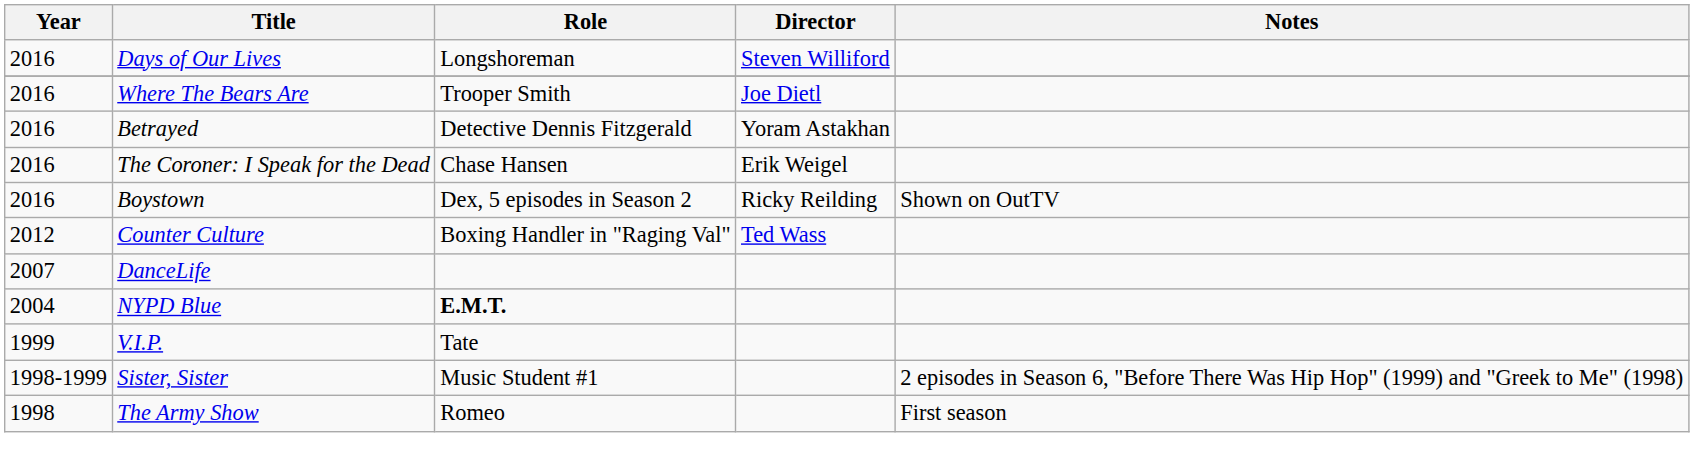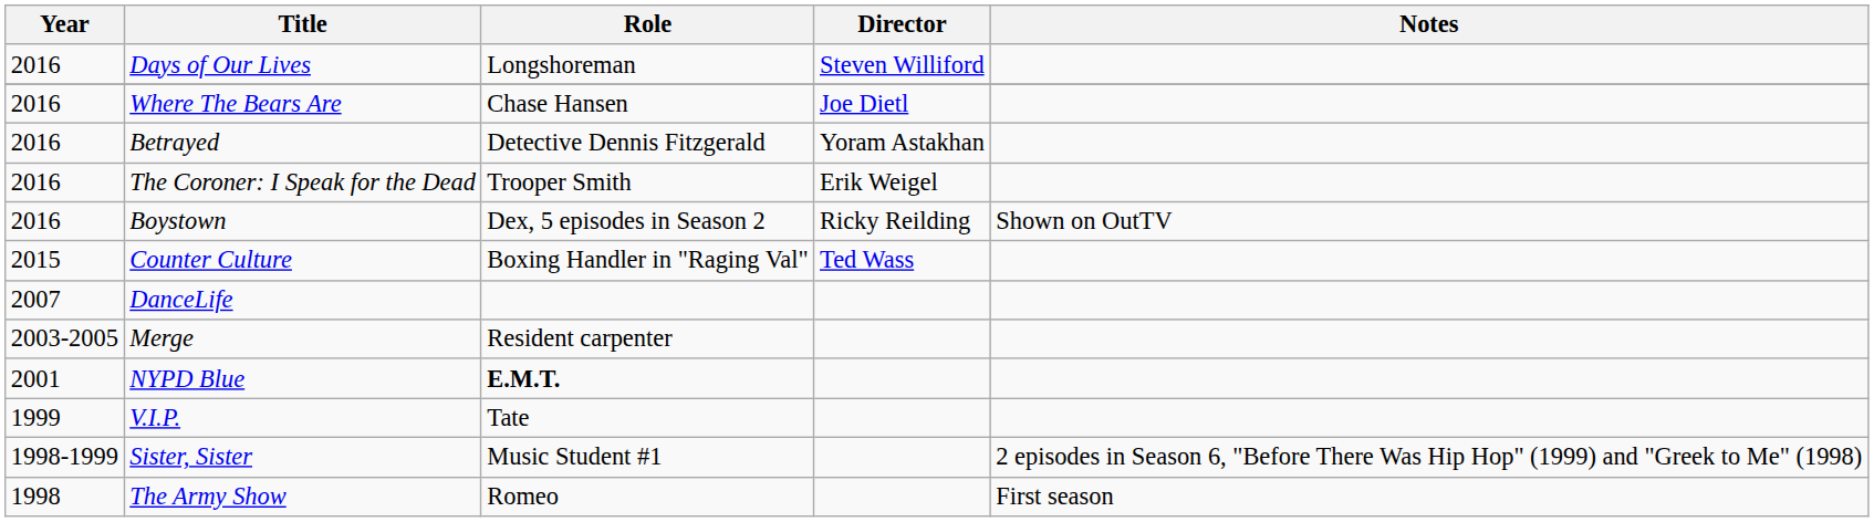Where The Bears Are | Role: Trooper Smith -> Chase Hansen
The Coroner: I Speak for the Dead | Role: Chase Hansen -> Trooper Smith
Counter Culture | Year: 2012 -> 2015
+ row: 2003-2005 | Merge | Resident carpenter
NYPD Blue | Year: 2004 -> 2001
